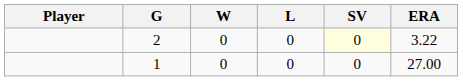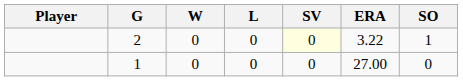+ column: SO | 1 | 0
